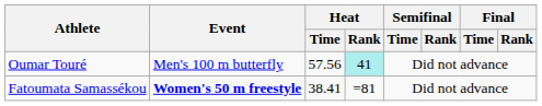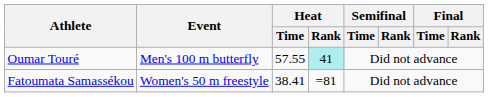Oumar Touré | Heat / Time: 57.56 -> 57.55
Fatoumata Samassékou | Event: bold -> normal
